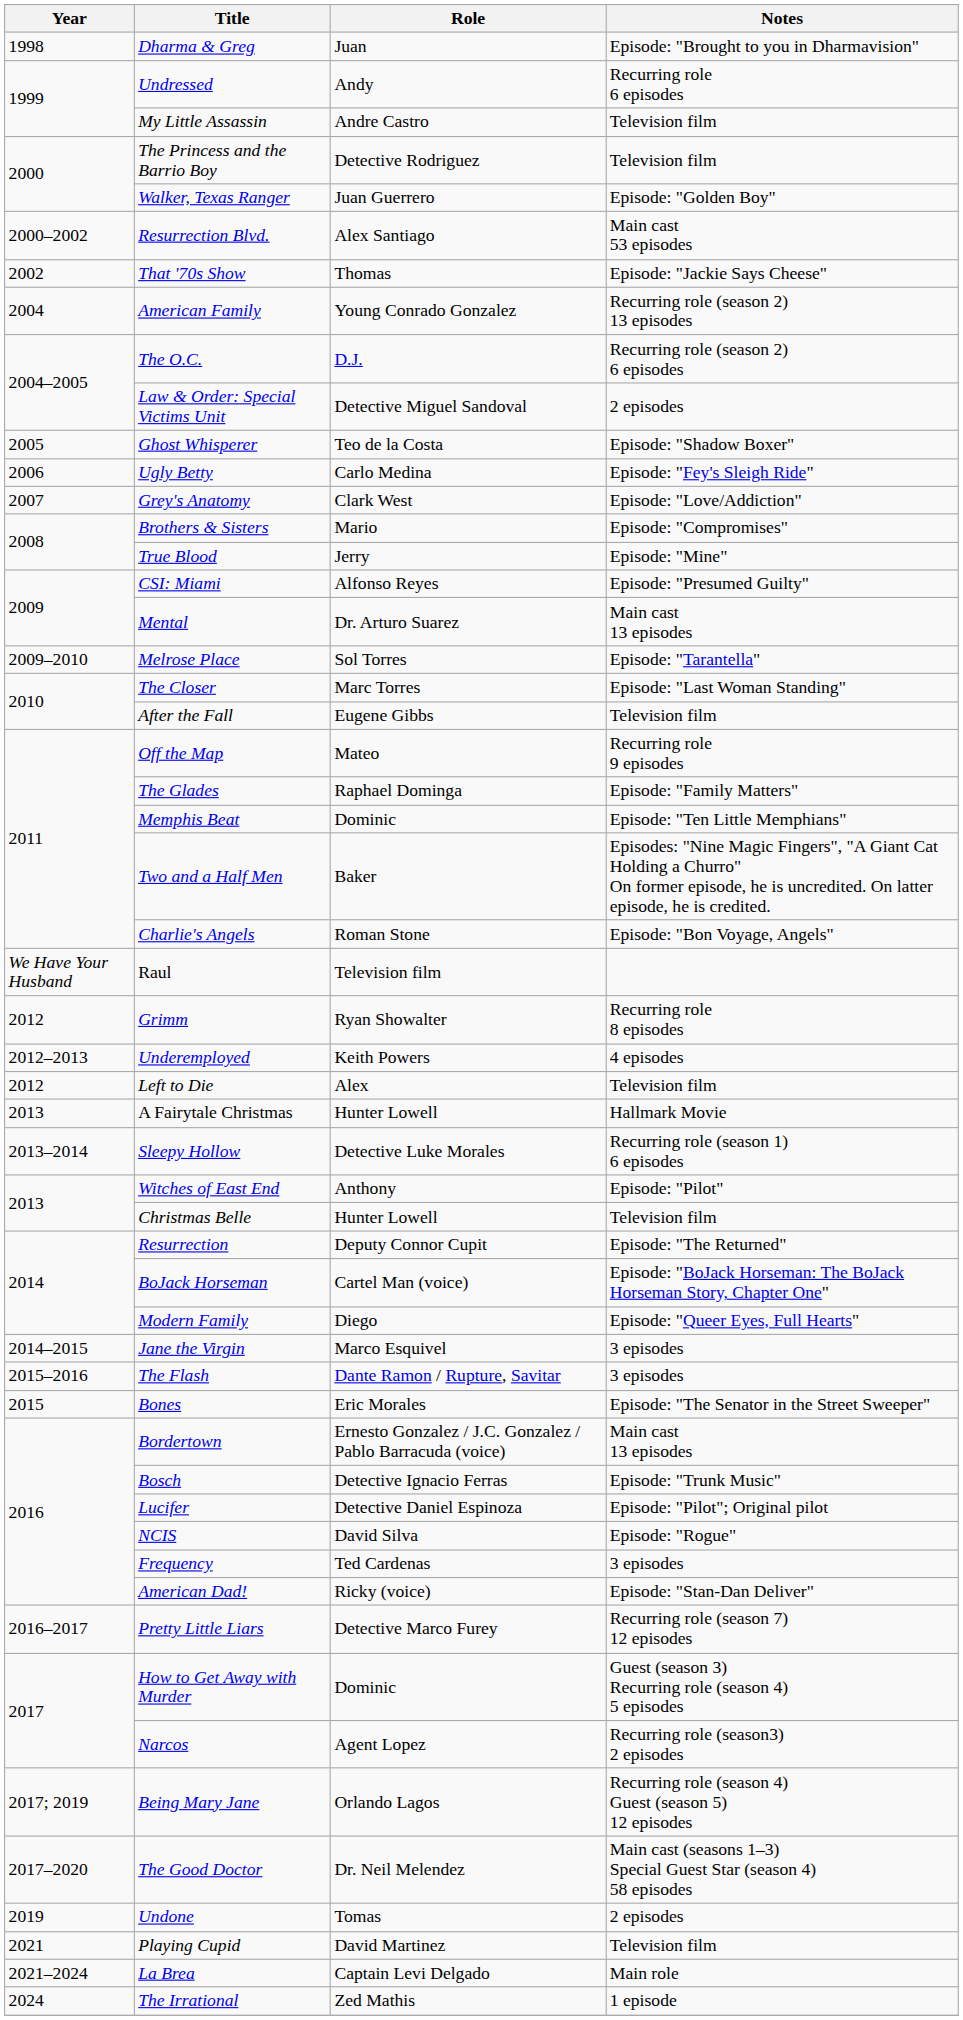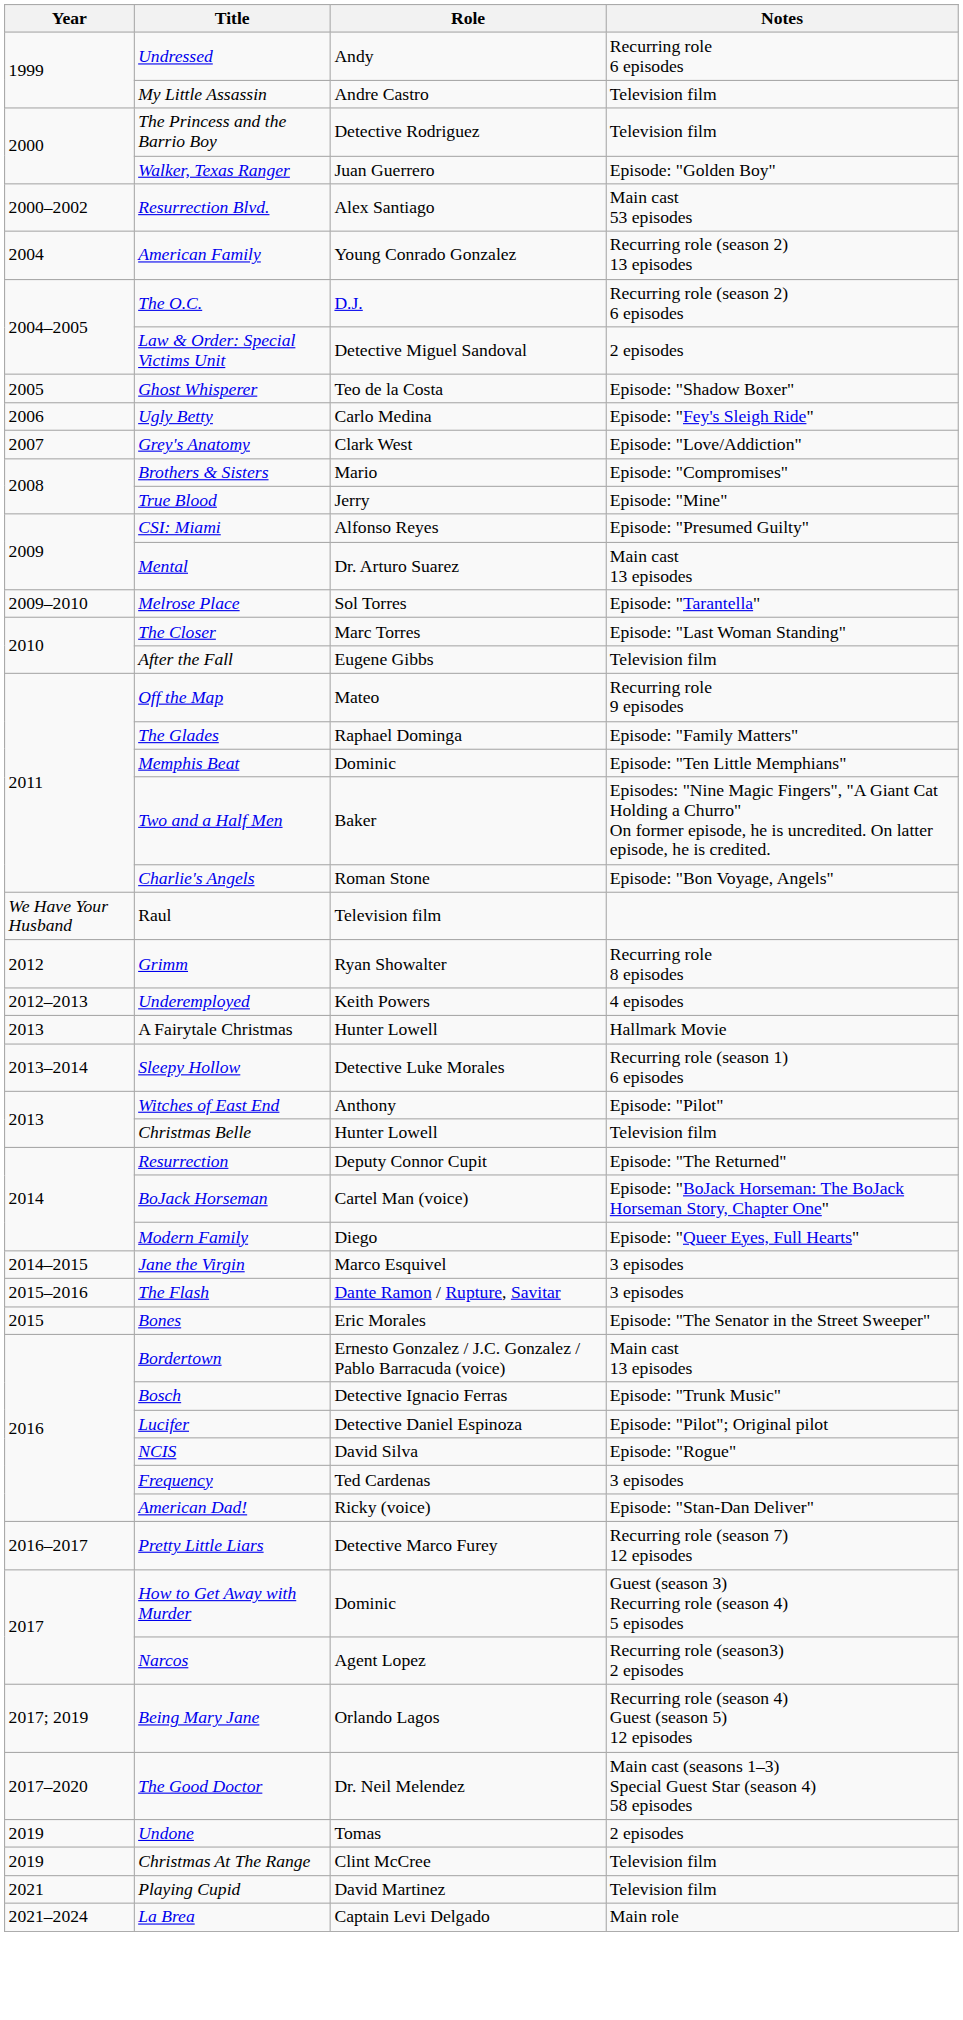- row: 1998 | Dharma & Greg | Juan | Episode: "Brought to you in Dharmavision"
- row: 2002 | That '70s Show | Thomas | Episode: "Jackie Says Cheese"
- row: 2012 | Left to Die | Alex | Television film
+ row: 2019 | Christmas At The Range | Clint McCree | Television film
- row: 2024 | The Irrational | Zed Mathis | 1 episode
